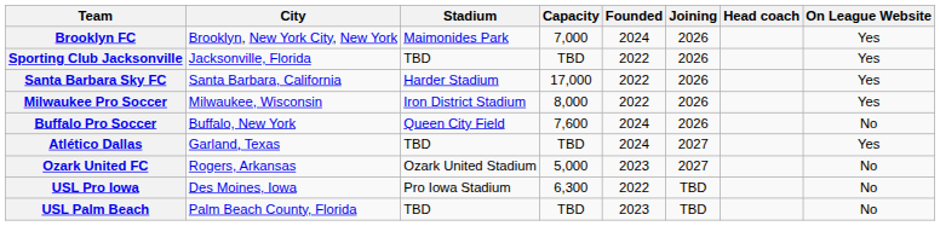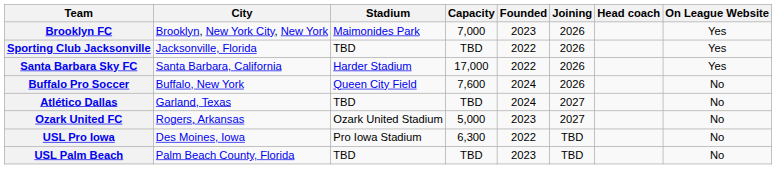Brooklyn FC | Founded: 2024 -> 2023
- row: Milwaukee Pro Soccer | Milwaukee, Wisconsin | Iron District Stadium | 8,000 | 2022 | 2026 | Yes
Atlético Dallas | On League Website: Yes -> No
